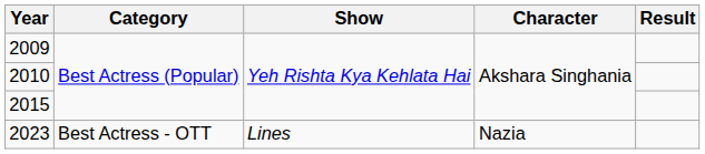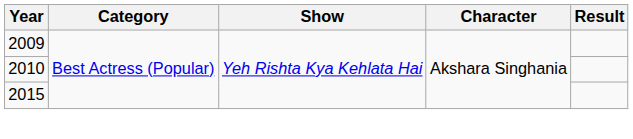- row: 2023 | Best Actress - OTT | Lines | Nazia
